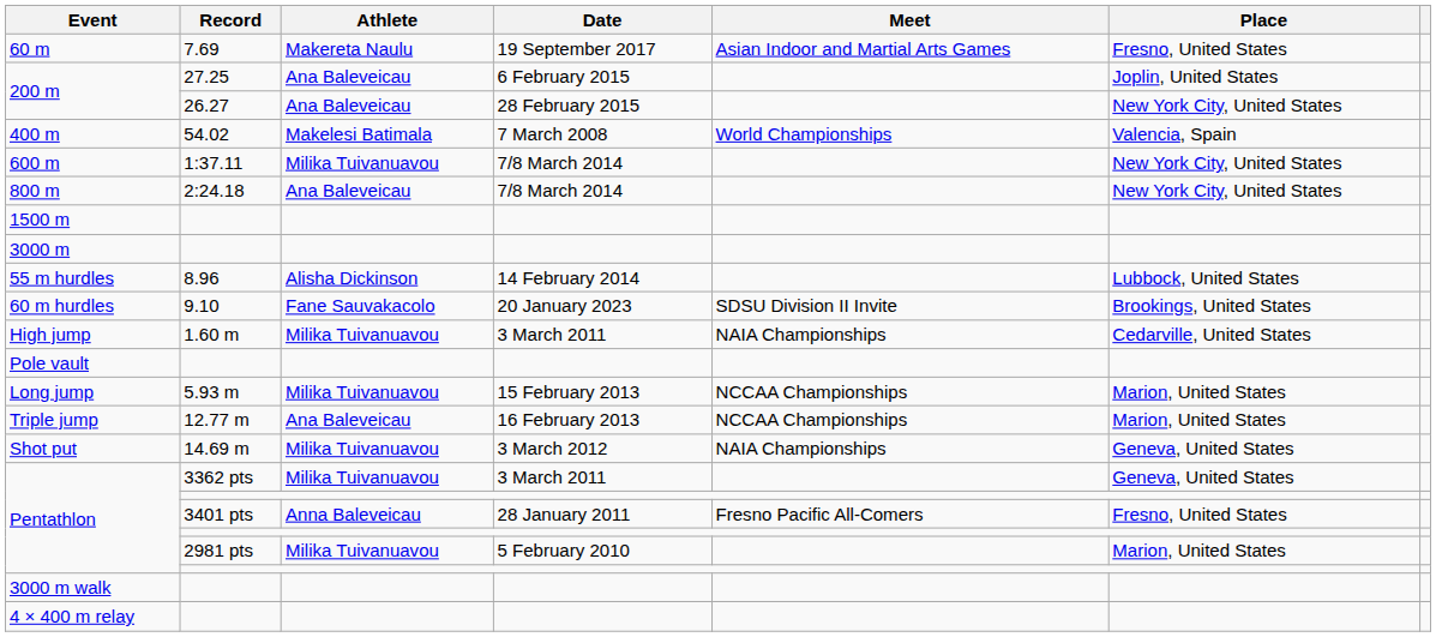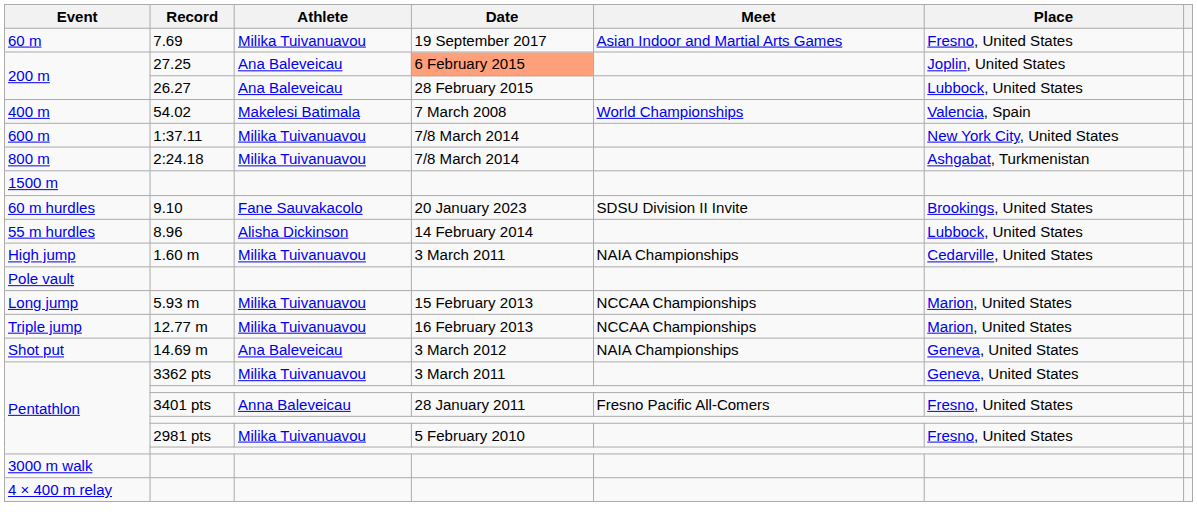60 m | Athlete: Makereta Naulu -> Milika Tuivanuavou
200 m / 27.25 | Date: no background -> lightsalmon background
200 m / 26.27 | Place: New York City, United States -> Lubbock, United States
800 m | Athlete: Ana Baleveicau -> Milika Tuivanuavou
800 m | Place: New York City, United States -> Ashgabat, Turkmenistan
- row: 3000 m
rows swapped: 55 m hurdles <-> 60 m hurdles
Triple jump | Athlete: Ana Baleveicau -> Milika Tuivanuavou
Shot put | Athlete: Milika Tuivanuavou -> Ana Baleveicau
Pentathlon / 2981 pts | Place: Marion, United States -> Fresno, United States
